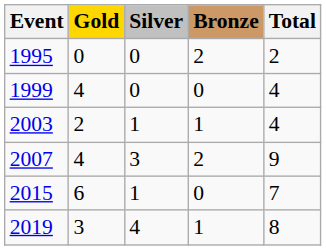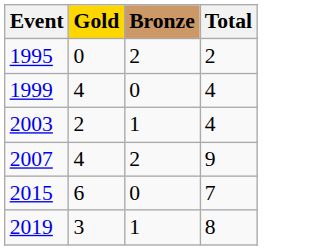- column: Silver | 0 | 0 | 1 | 3 | 1 | 4
